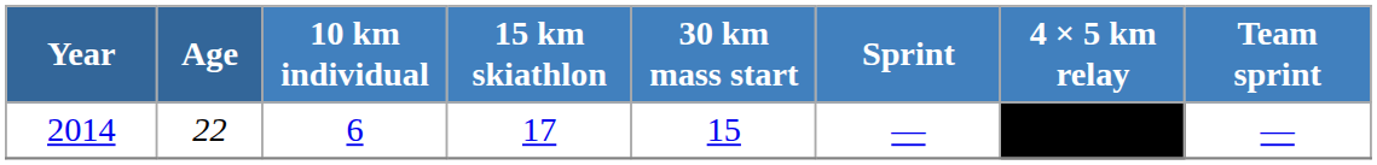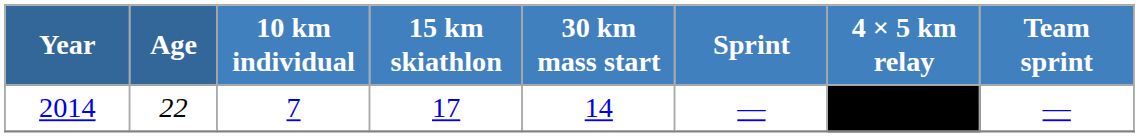2014 | 10 km individual: 6 -> 7
2014 | 30 km mass start: 15 -> 14
